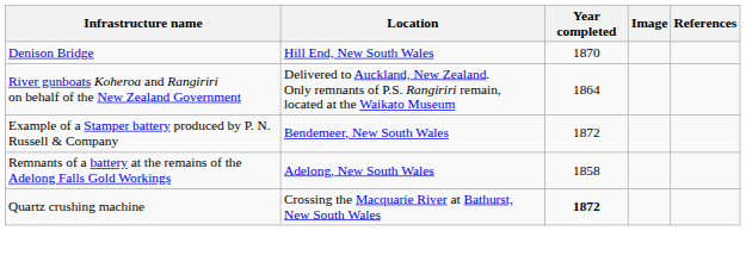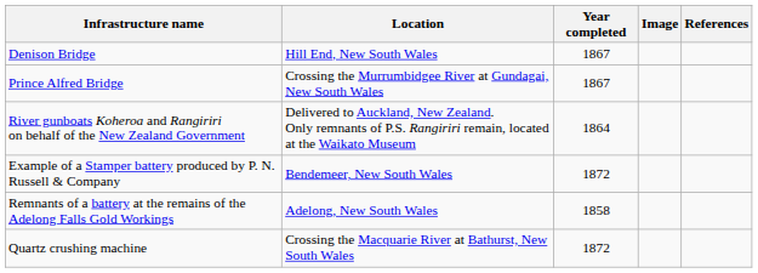Denison Bridge | Year completed: 1870 -> 1867
+ row: Prince Alfred Bridge | Crossing the Murrumbidgee River at Gundagai, New South Wales | 1867
Quartz crushing machine | Year completed: bold -> normal
